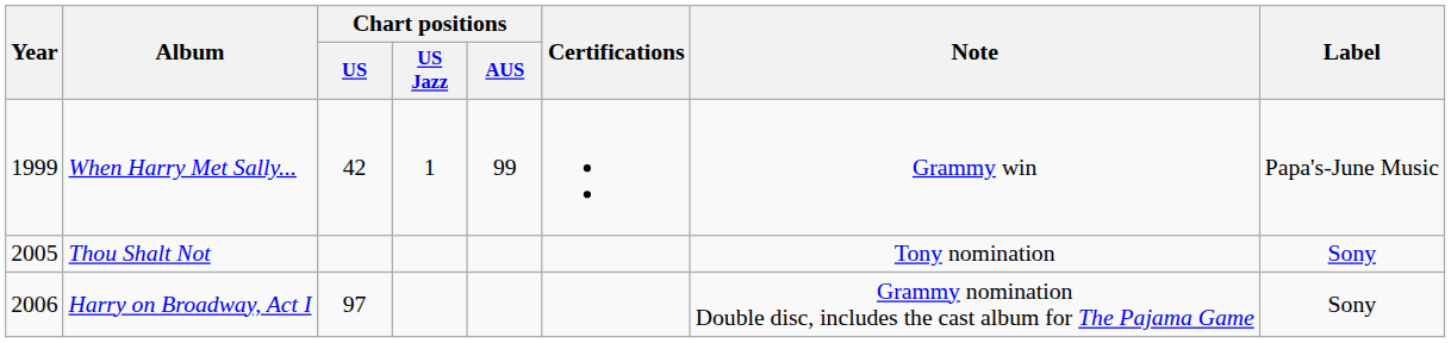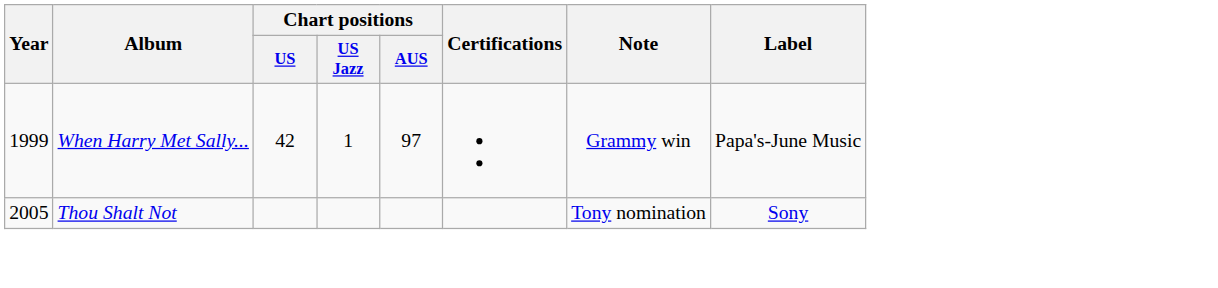When Harry Met Sally... | Chart positions / AUS: 99 -> 97
- row: 2006 | Harry on Broadway, Act I | 97 | Grammy nomination Double disc, includes the cast album for The Pajama Game | Sony
